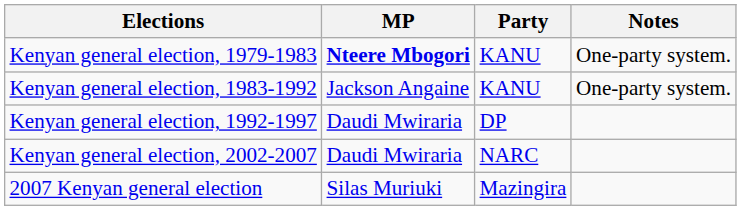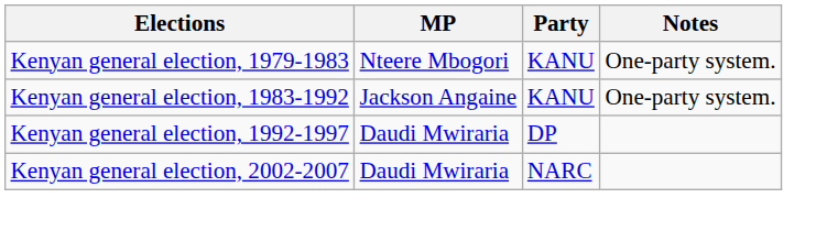Kenyan general election, 1979-1983 | MP: bold -> normal
- row: 2007 Kenyan general election | Silas Muriuki | Mazingira
